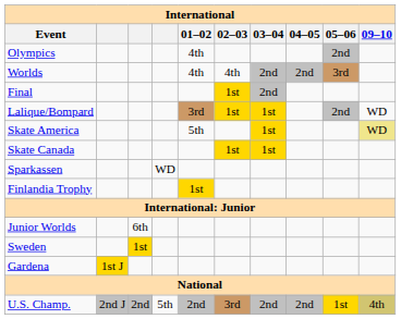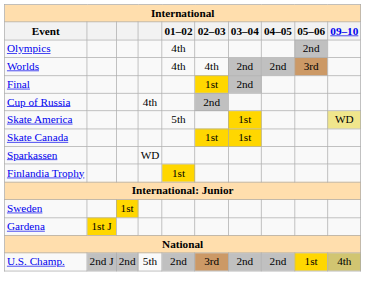+ row: Cup of Russia | 4th | 2nd
- row: Lalique/Bompard | 3rd | 1st | 1st | 2nd | WD
- row: Junior Worlds | 6th
